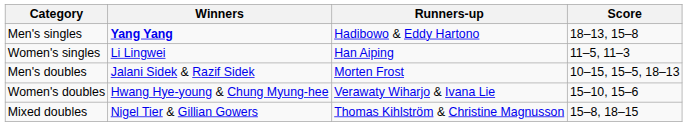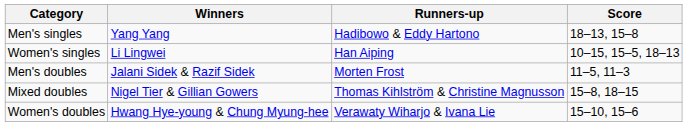Men's singles | Winners: bold -> normal
Women's singles | Score: 11–5, 11–3 -> 10–15, 15–5, 18–13
Men's doubles | Score: 10–15, 15–5, 18–13 -> 11–5, 11–3
rows swapped: Women's doubles <-> Mixed doubles
